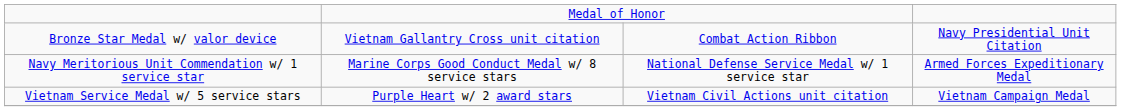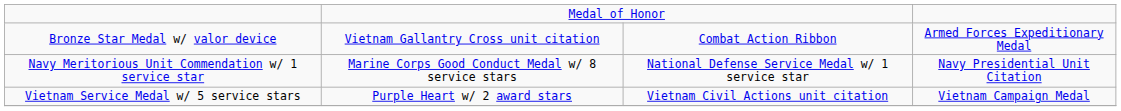Bronze Star Medal w/ valor device | column 4: Navy Presidential Unit Citation -> Armed Forces Expeditionary Medal
Navy Meritorious Unit Commendation w/ 1 service star | column 4: Armed Forces Expeditionary Medal -> Navy Presidential Unit Citation
